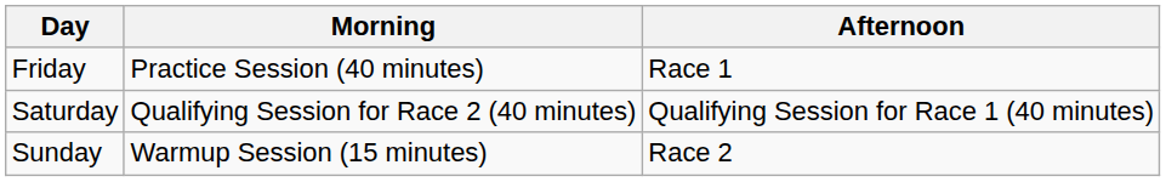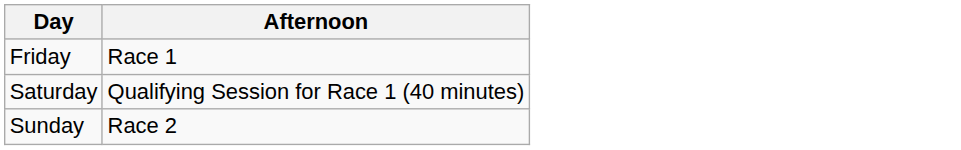- column: Morning | Practice Session (40 minutes) | Qualifying Session for Race 2 (40 minutes) | Warmup Session (15 minutes)
